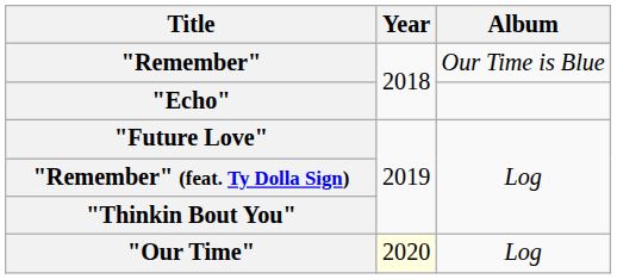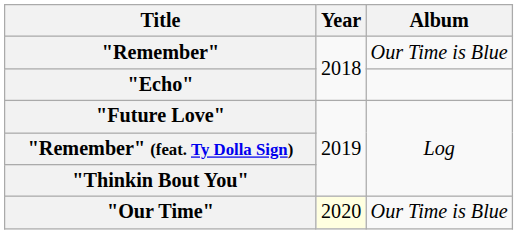"Our Time" | Album: Log -> Our Time is Blue
